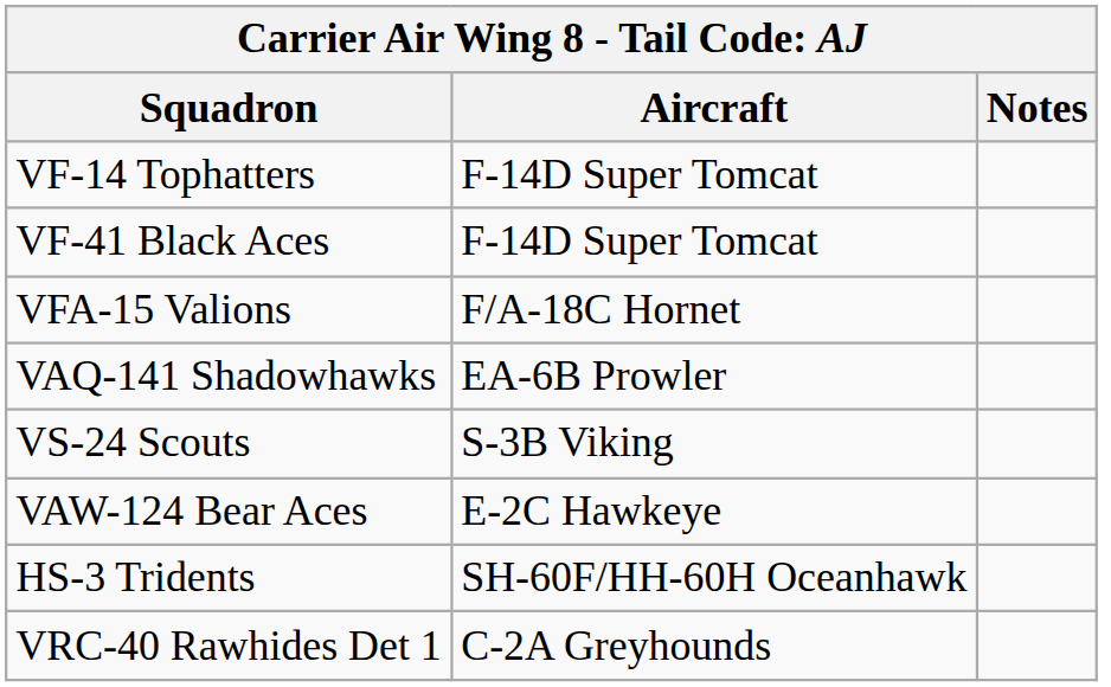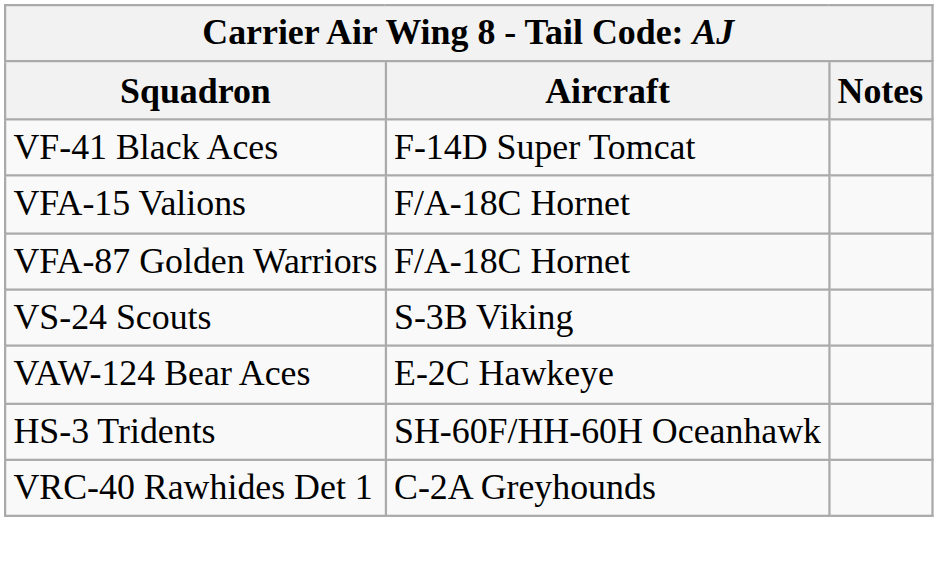- row: VF-14 Tophatters | F-14D Super Tomcat
+ row: VFA-87 Golden Warriors | F/A-18C Hornet
- row: VAQ-141 Shadowhawks | EA-6B Prowler
